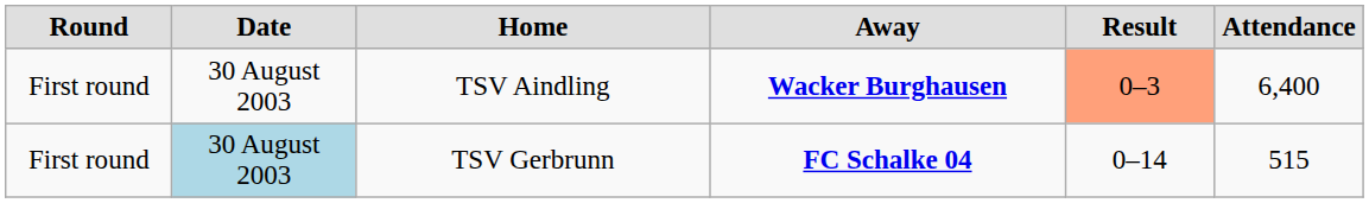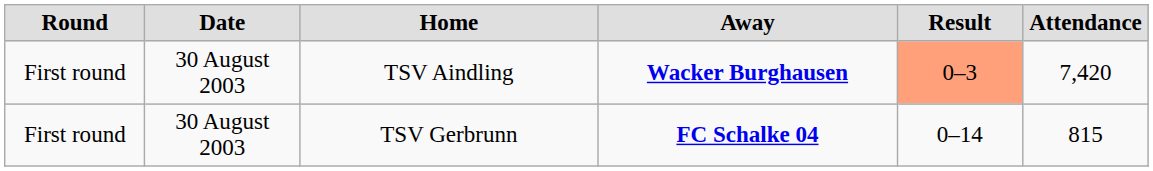TSV Aindling | Attendance: 6,400 -> 7,420
TSV Gerbrunn | Date: lightblue background -> no background
TSV Gerbrunn | Attendance: 515 -> 815
